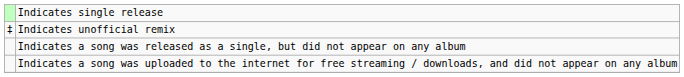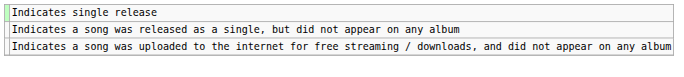- row: ‡ | Indicates unofficial remix
